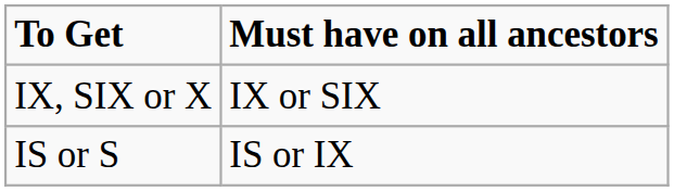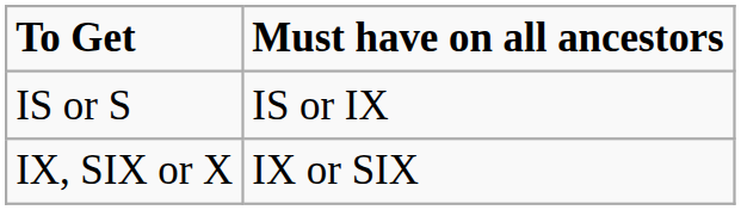rows swapped: IS or S <-> IX, SIX or X
